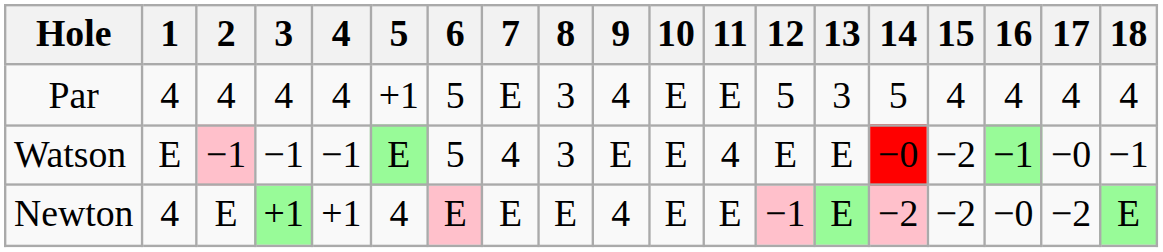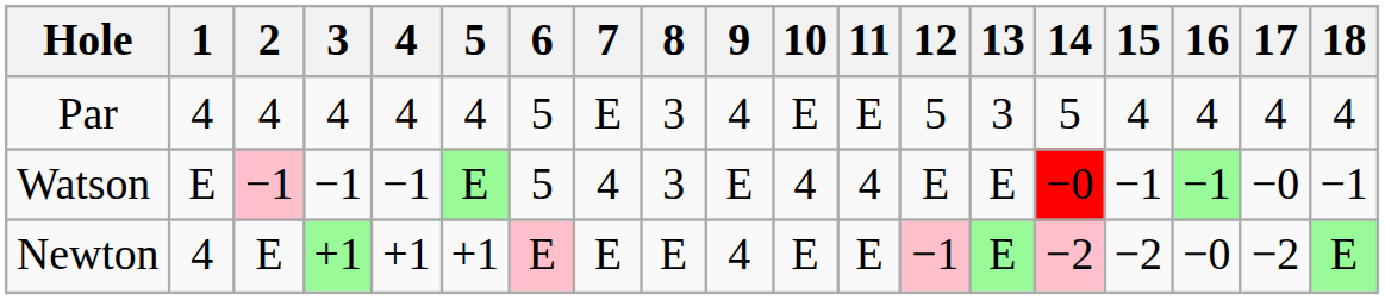Par | 5: +1 -> 4
Watson | 10: E -> 4
Watson | 15: −2 -> −1
Newton | 5: 4 -> +1
